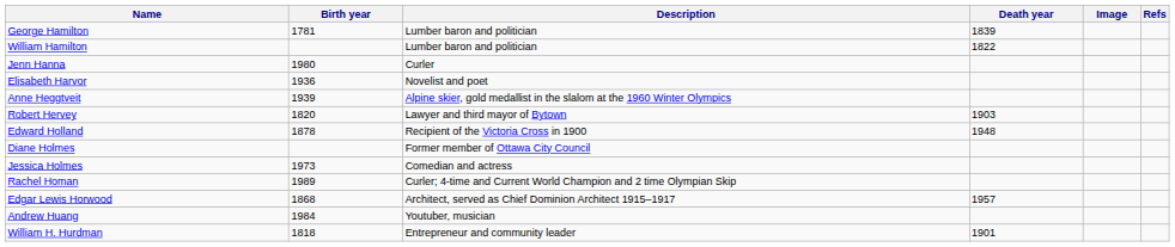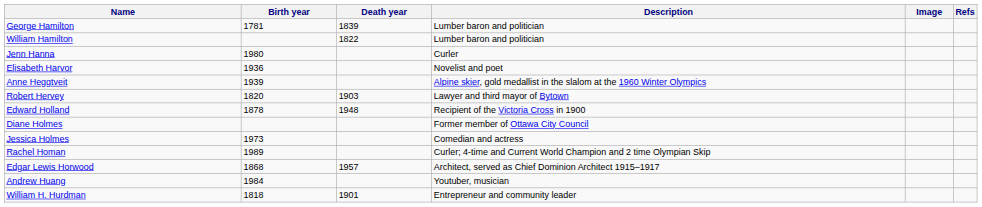columns swapped: Death year <-> Description
